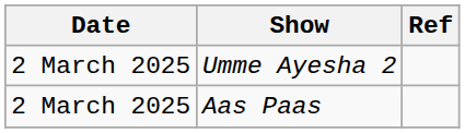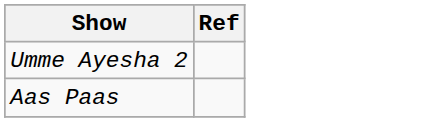- column: Date | 2 March 2025 | 2 March 2025
